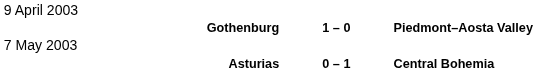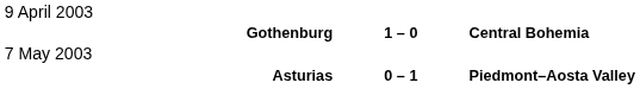Gothenburg | column 3: Piedmont–Aosta Valley -> Central Bohemia
Asturias | column 3: Central Bohemia -> Piedmont–Aosta Valley
